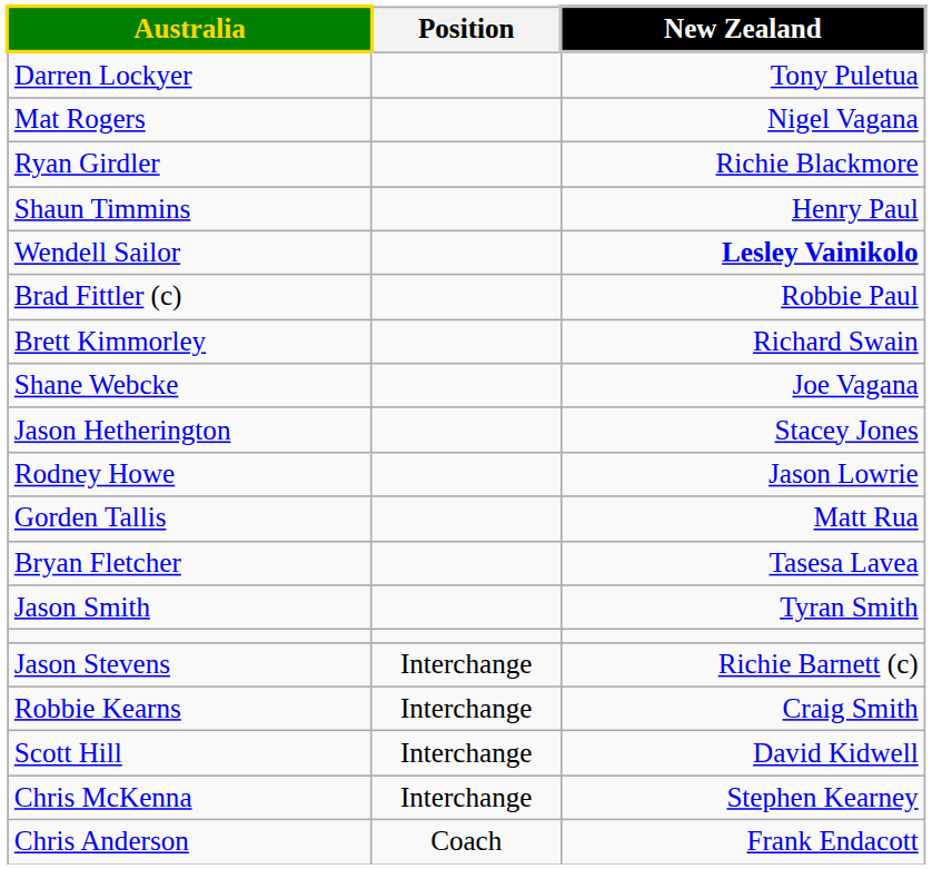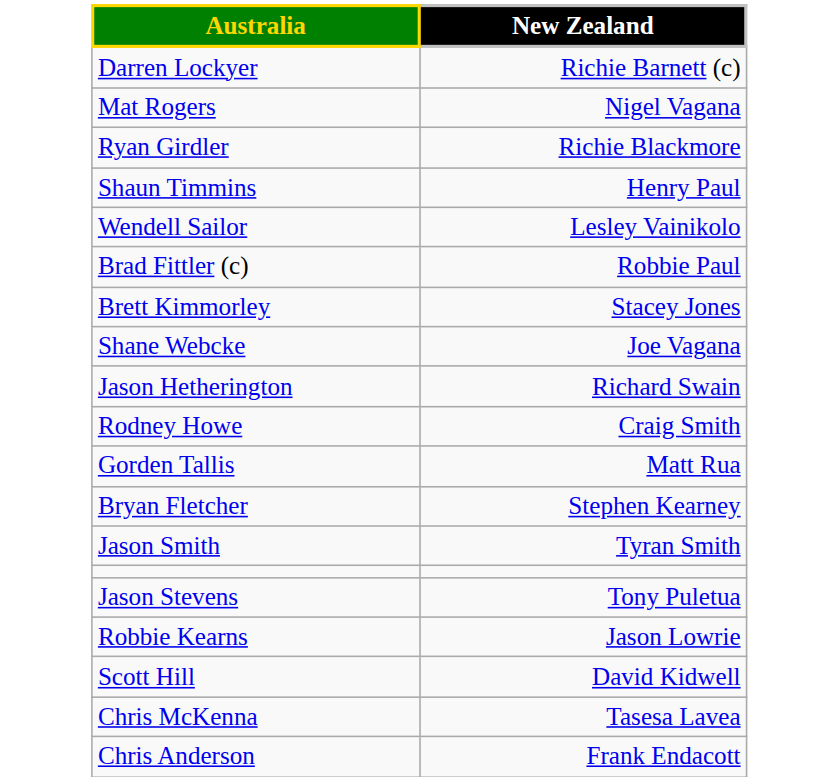- column: Position | Interchange | Interchange | Interchange | Interchange | Coach
Darren Lockyer | New Zealand: Tony Puletua -> Richie Barnett (c)
Wendell Sailor | New Zealand: bold -> normal
Brett Kimmorley | New Zealand: Richard Swain -> Stacey Jones
Jason Hetherington | New Zealand: Stacey Jones -> Richard Swain
Rodney Howe | New Zealand: Jason Lowrie -> Craig Smith
Bryan Fletcher | New Zealand: Tasesa Lavea -> Stephen Kearney
Jason Stevens | New Zealand: Richie Barnett (c) -> Tony Puletua
Robbie Kearns | New Zealand: Craig Smith -> Jason Lowrie
Chris McKenna | New Zealand: Stephen Kearney -> Tasesa Lavea
